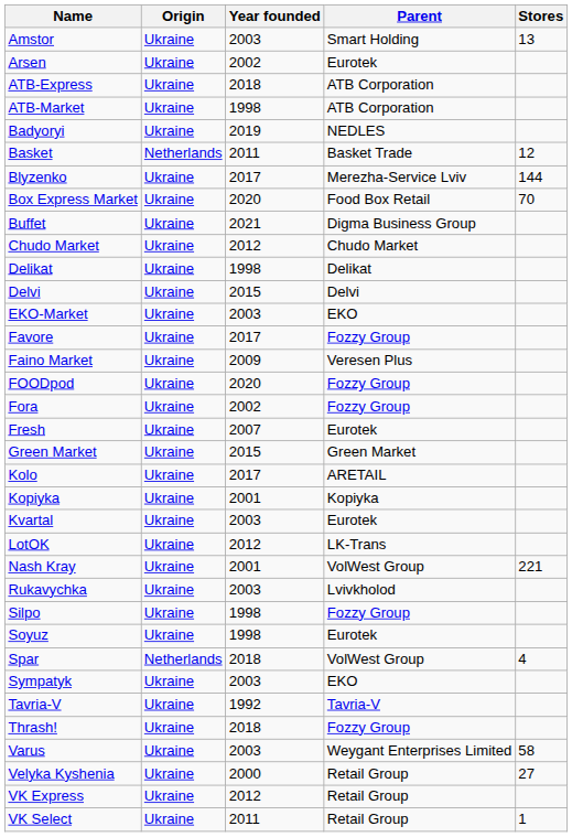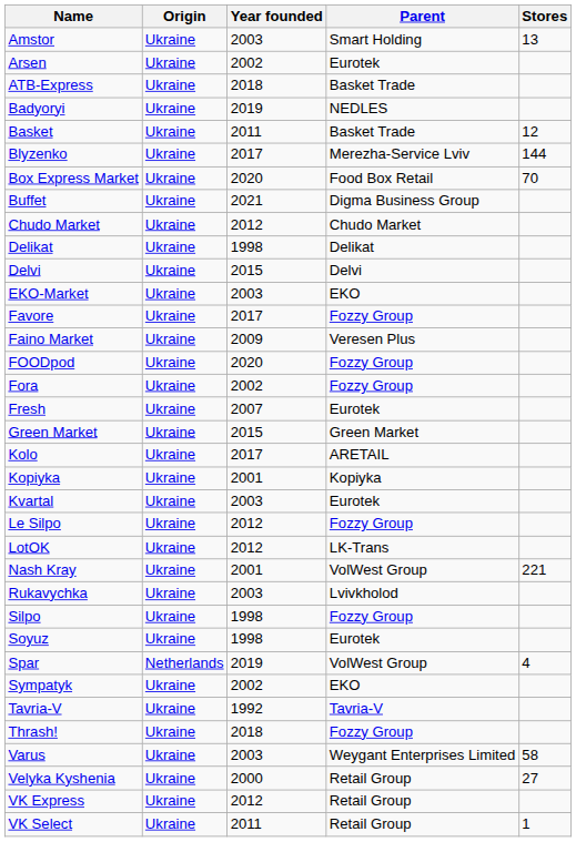ATB-Express | Parent: ATB Corporation -> Basket Trade
- row: ATB-Market | Ukraine | 1998 | ATB Corporation
Basket | Origin: Netherlands -> Ukraine
+ row: Le Silpo | Ukraine | 2012 | Fozzy Group
Spar | Year founded: 2018 -> 2019
Sympatyk | Year founded: 2003 -> 2002
